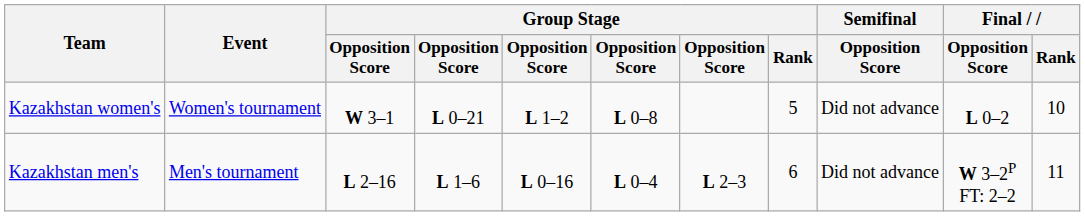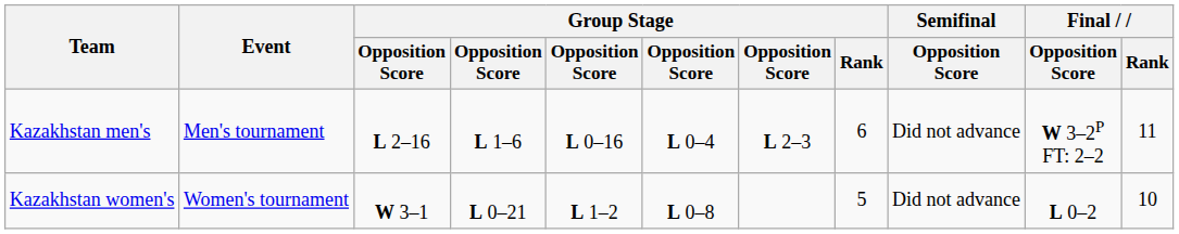rows swapped: Kazakhstan men's <-> Kazakhstan women's
